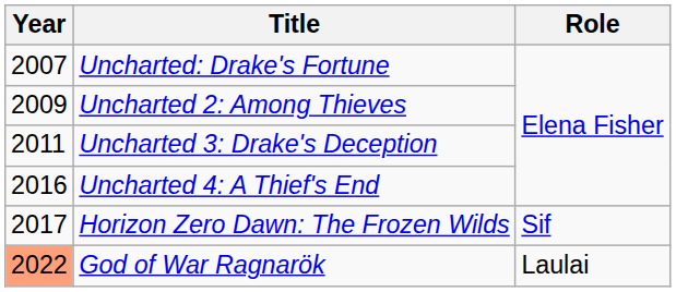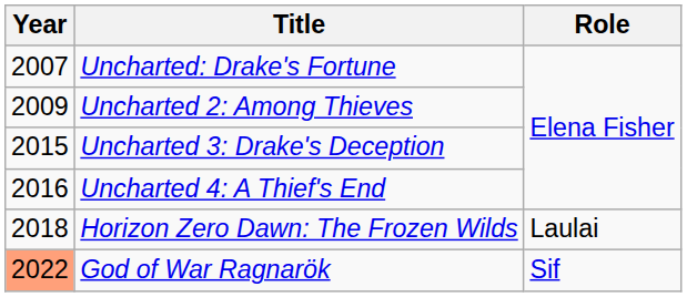Uncharted 3: Drake's Deception | Year: 2011 -> 2015
Horizon Zero Dawn: The Frozen Wilds | Year: 2017 -> 2018
Horizon Zero Dawn: The Frozen Wilds | Role: Sif -> Laulai
God of War Ragnarök | Role: Laulai -> Sif
